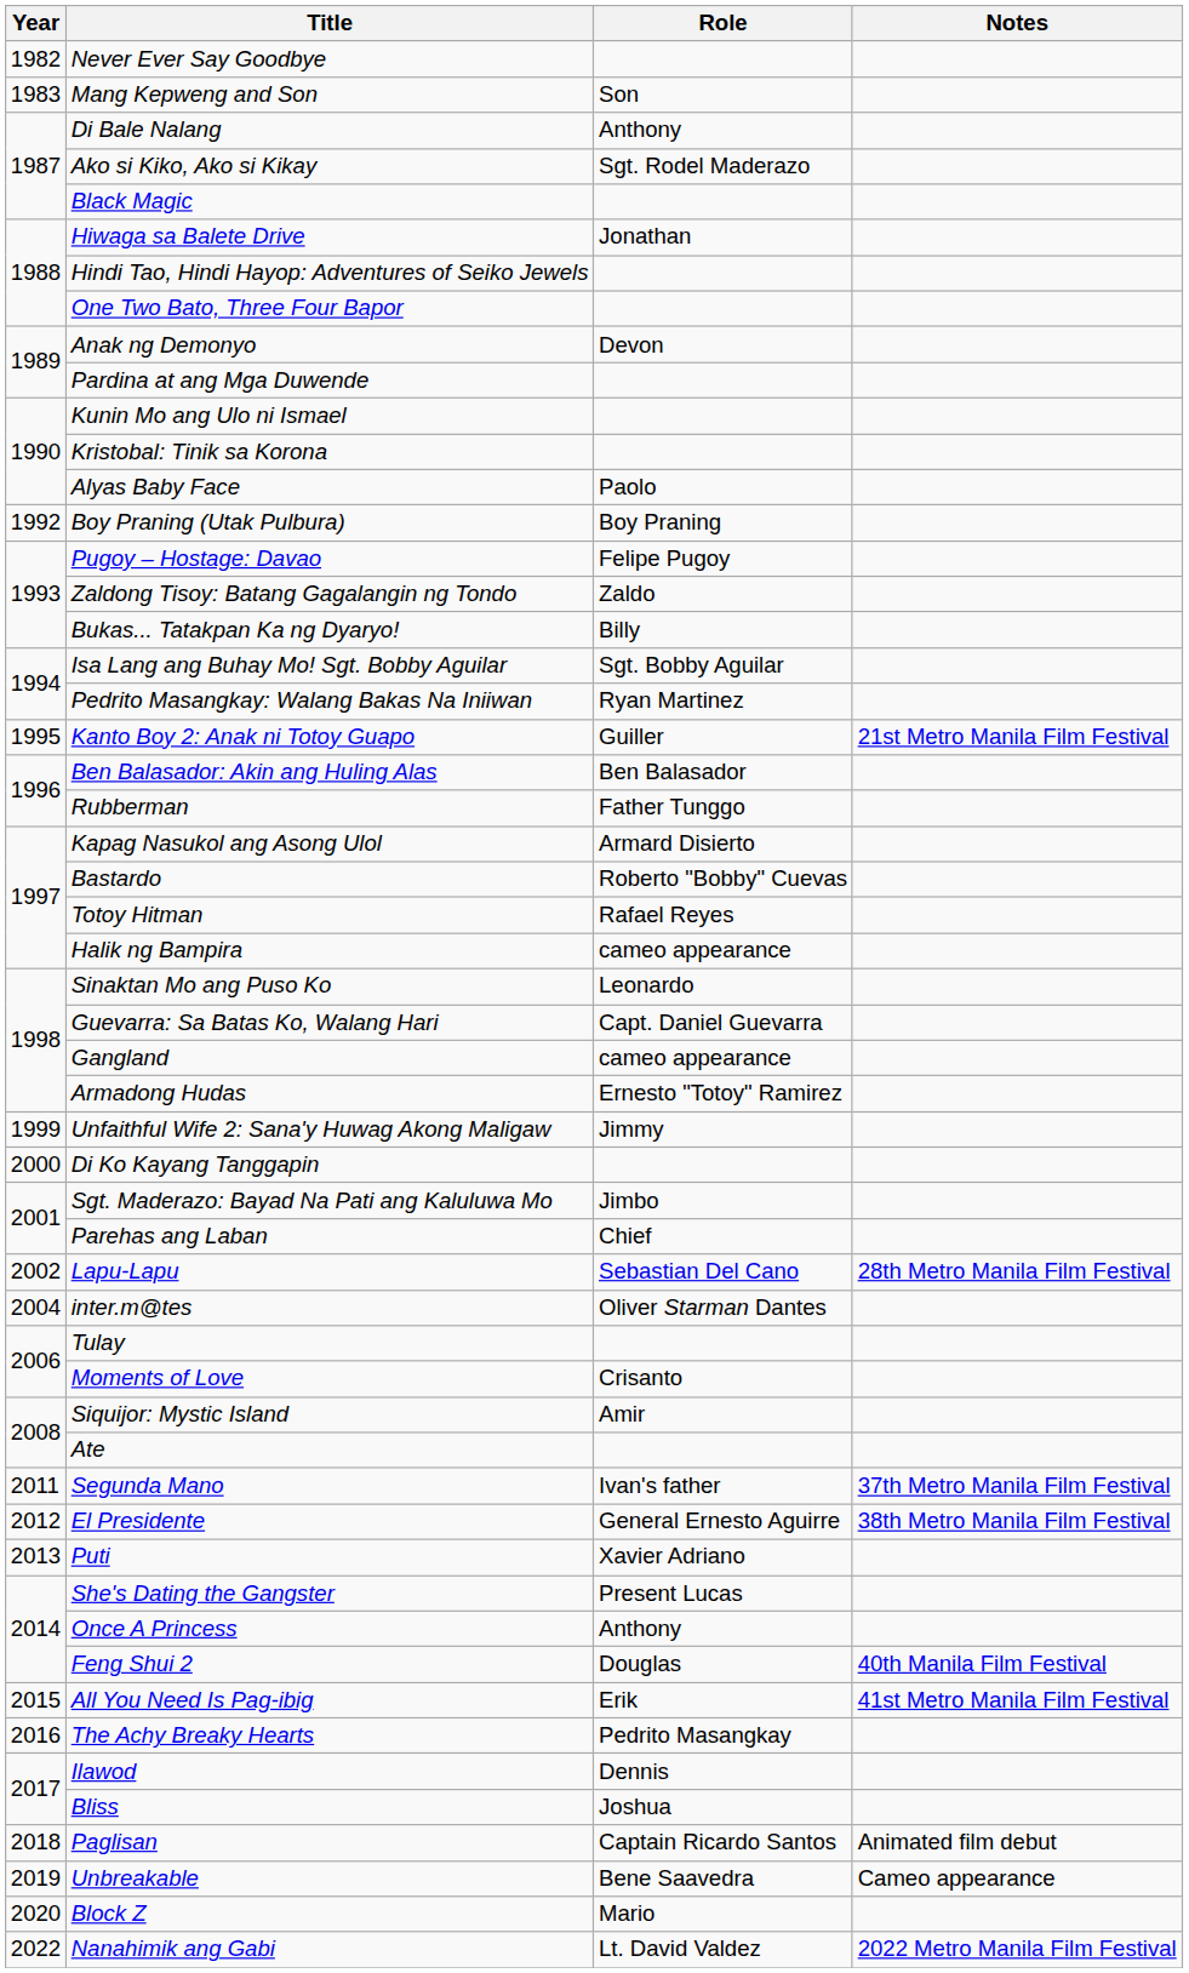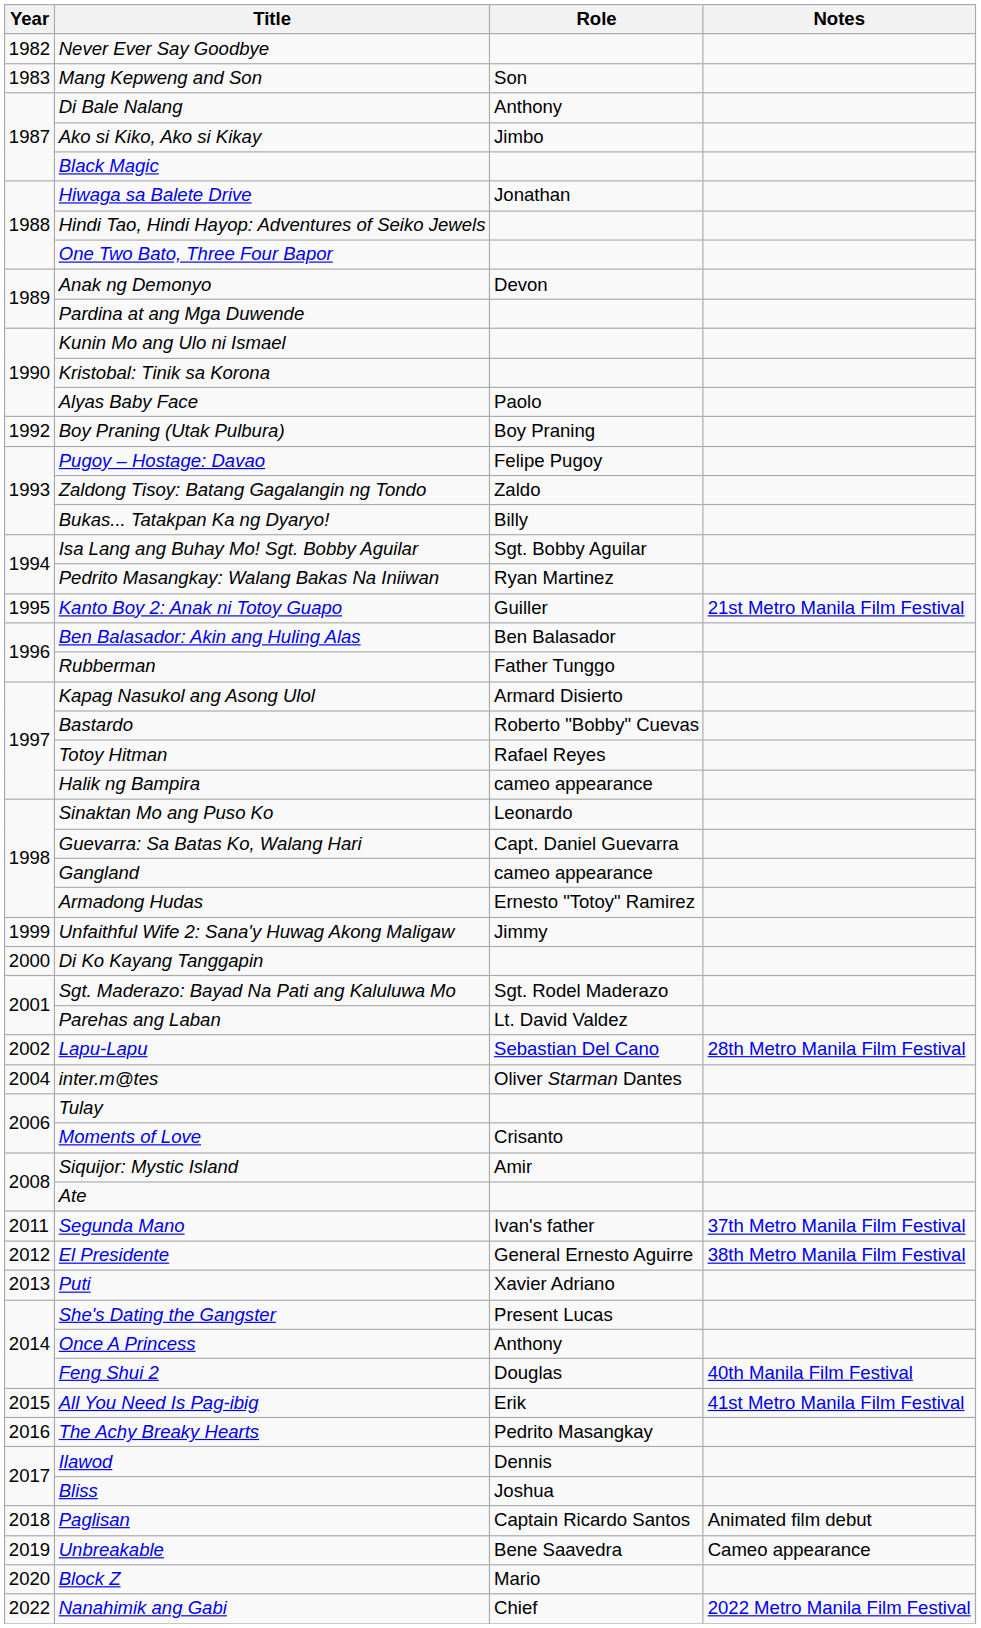Ako si Kiko, Ako si Kikay | Role: Sgt. Rodel Maderazo -> Jimbo
Sgt. Maderazo: Bayad Na Pati ang Kaluluwa Mo | Role: Jimbo -> Sgt. Rodel Maderazo
Parehas ang Laban | Role: Chief -> Lt. David Valdez
Nanahimik ang Gabi | Role: Lt. David Valdez -> Chief
